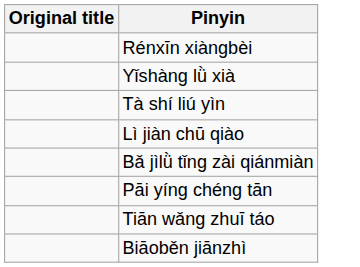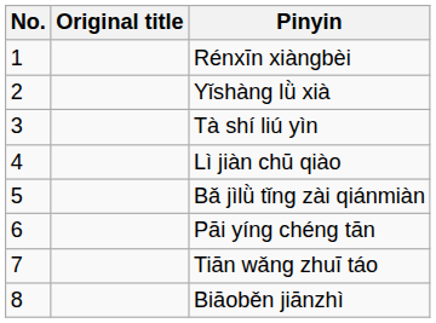+ column: No. | 1 | 2 | 3 | 4 | 5 | 6 | 7 | 8
